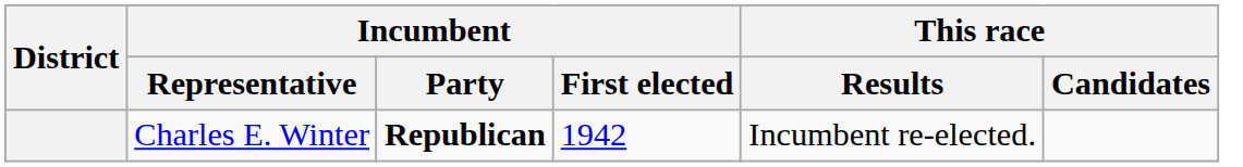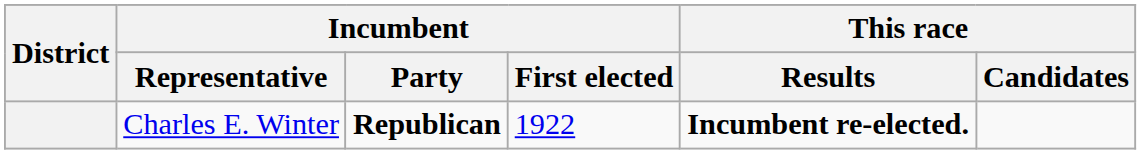Charles E. Winter | Incumbent / First elected: 1942 -> 1922
Charles E. Winter | This race / Results: normal -> bold
